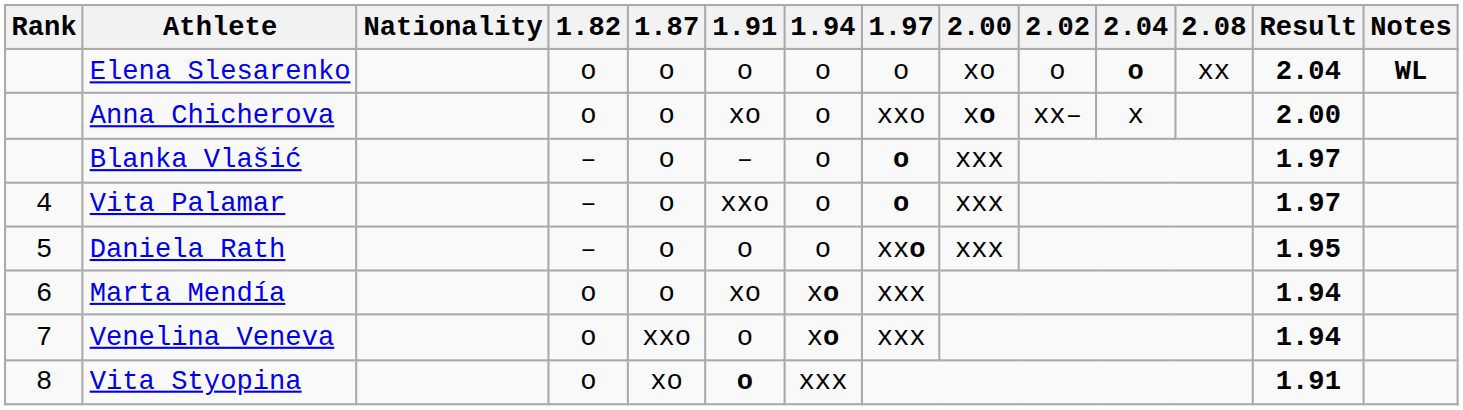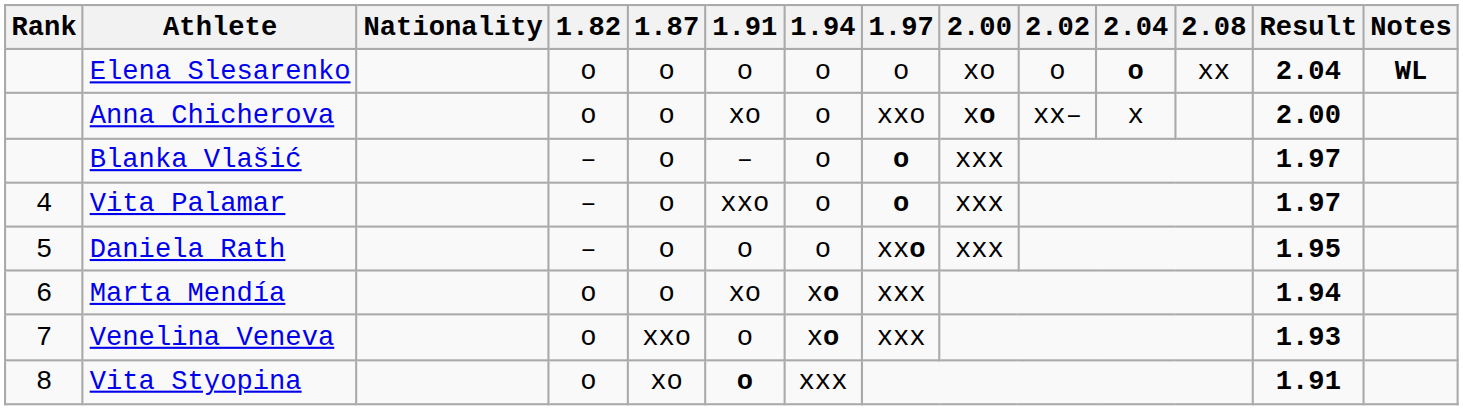Venelina Veneva | Result: 1.94 -> 1.93
